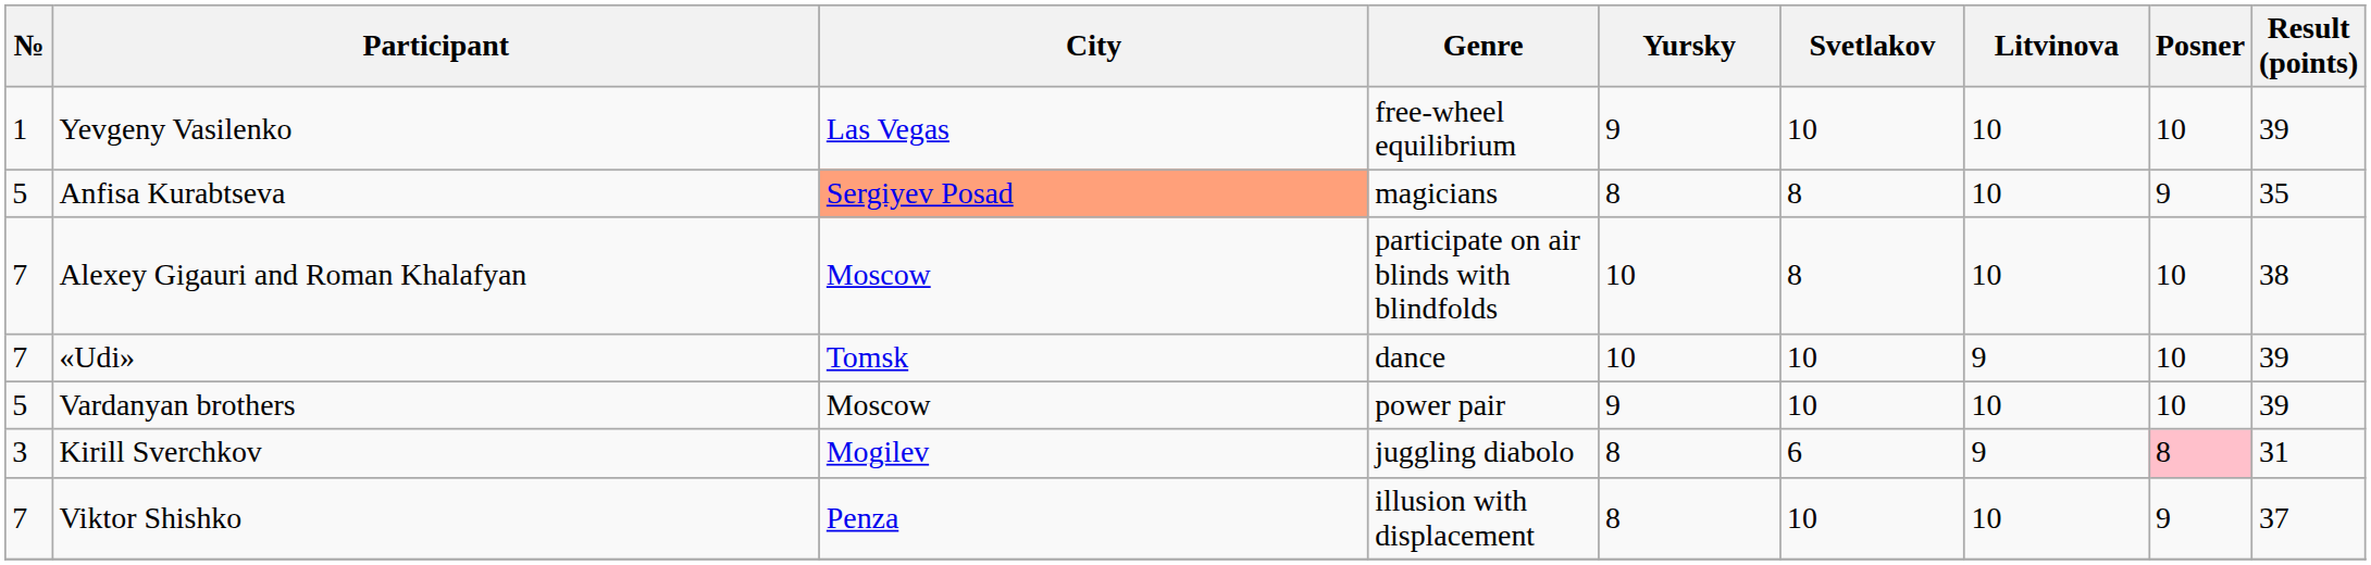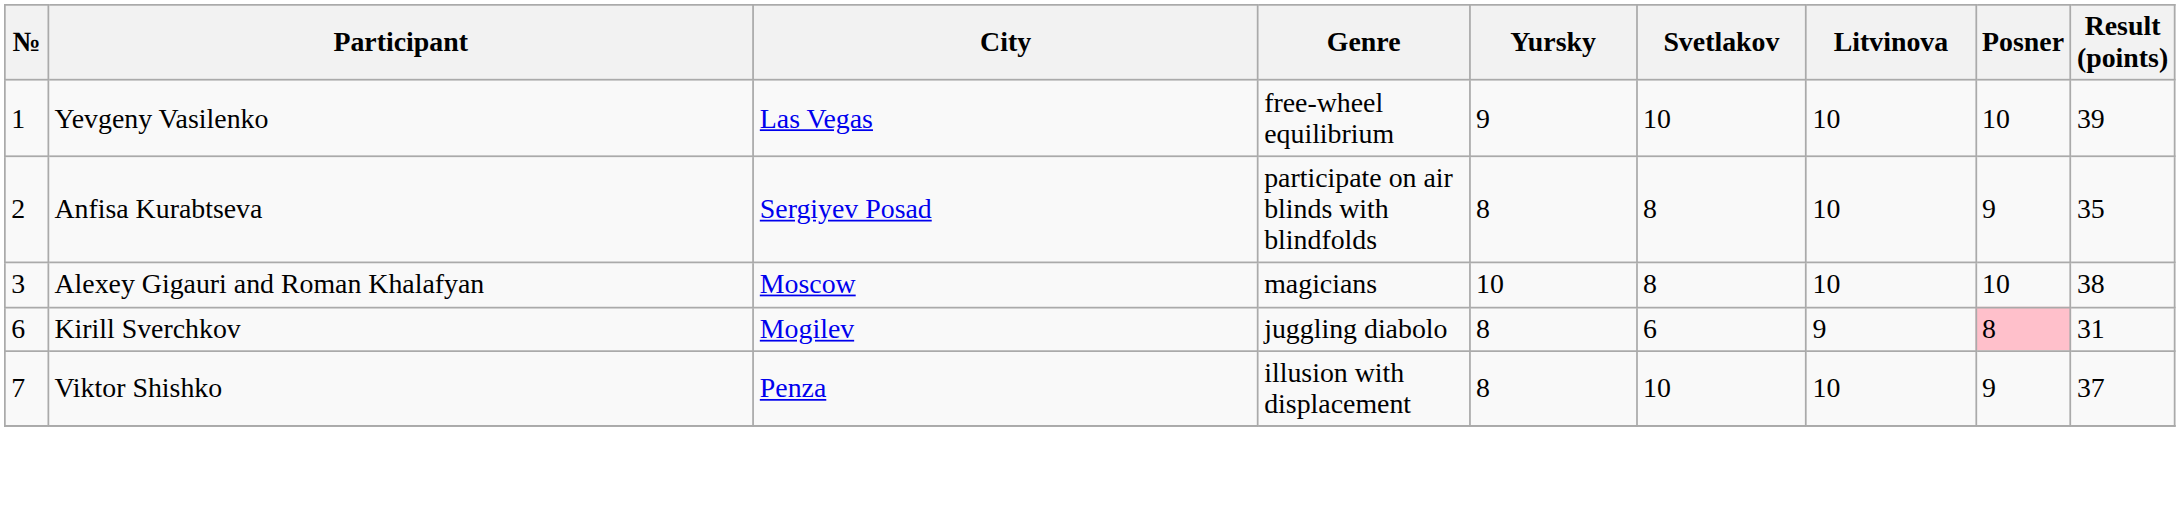Anfisa Kurabtseva | №: 5 -> 2
Anfisa Kurabtseva | City: lightsalmon background -> no background
Anfisa Kurabtseva | Genre: magicians -> participate on air blinds with blindfolds
Alexey Gigauri and Roman Khalafyan | №: 7 -> 3
Alexey Gigauri and Roman Khalafyan | Genre: participate on air blinds with blindfolds -> magicians
- row: 7 | «Udi» | Tomsk | dance | 10 | 10 | 9 | 10 | 39
- row: 5 | Vardanyan brothers | Moscow | power pair | 9 | 10 | 10 | 10 | 39
Kirill Sverchkov | №: 3 -> 6
